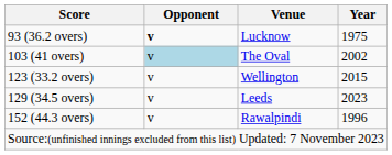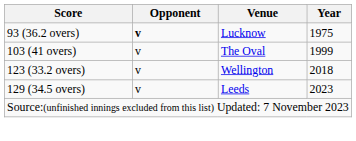103 (41 overs) | Opponent: lightblue background -> no background
103 (41 overs) | Year: 2002 -> 1999
123 (33.2 overs) | Year: 2015 -> 2018
- row: 152 (44.3 overs) | v | Rawalpindi | 1996
